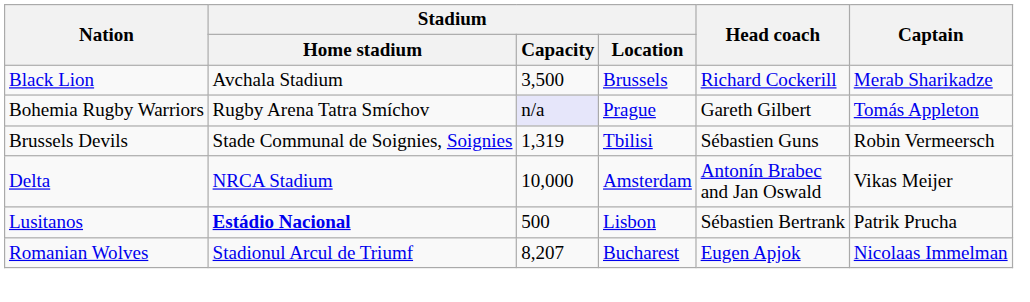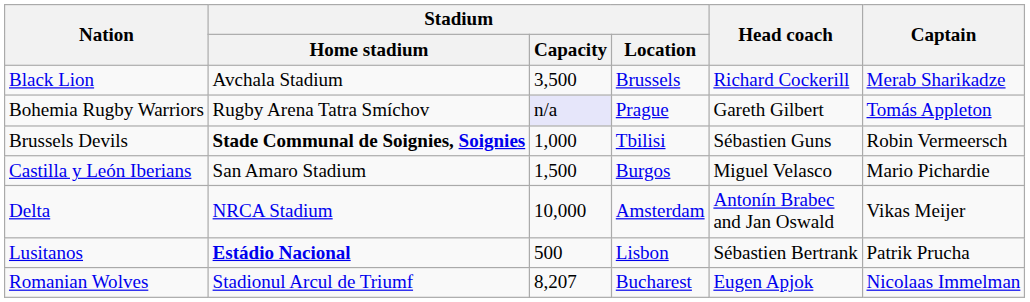Brussels Devils | Stadium / Home stadium: normal -> bold
Brussels Devils | Stadium / Capacity: 1,319 -> 1,000
+ row: Castilla y León Iberians | San Amaro Stadium | 1,500 | Burgos | Miguel Velasco | Mario Pichardie
